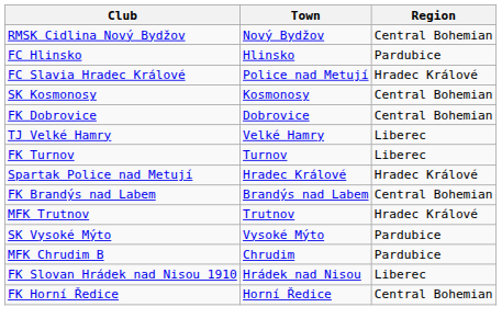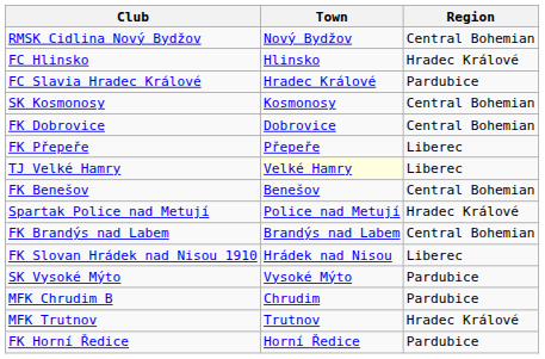FC Hlinsko | Region: Pardubice -> Hradec Králové
FC Slavia Hradec Králové | Town: Police nad Metují -> Hradec Králové
FC Slavia Hradec Králové | Region: Hradec Králové -> Pardubice
+ row: FK Přepeře | Přepeře | Liberec
TJ Velké Hamry | Town: no background -> lightyellow background
+ row: FK Benešov | Benešov | Central Bohemian
- row: FK Turnov | Turnov | Liberec
Spartak Police nad Metují | Town: Hradec Králové -> Police nad Metují
rows swapped: MFK Trutnov <-> FK Slovan Hrádek nad Nisou 1910
FK Horní Ředice | Region: Central Bohemian -> Pardubice
